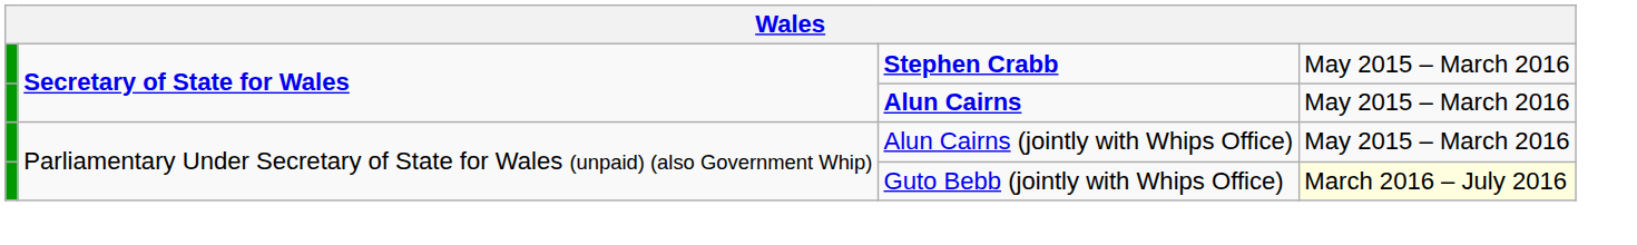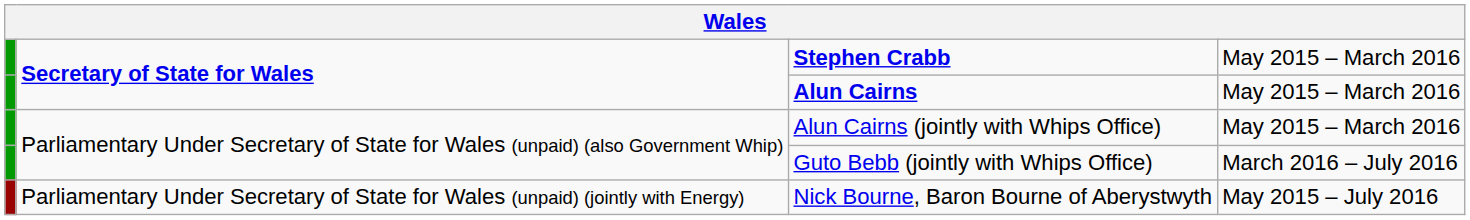Guto Bebb (jointly with Whips Office) | column 4: lightyellow background -> no background
+ row: Parliamentary Under Secretary of State for Wales (unpaid) (jointly with Energy) | Nick Bourne, Baron Bourne of Aberystwyth | May 2015 – July 2016
